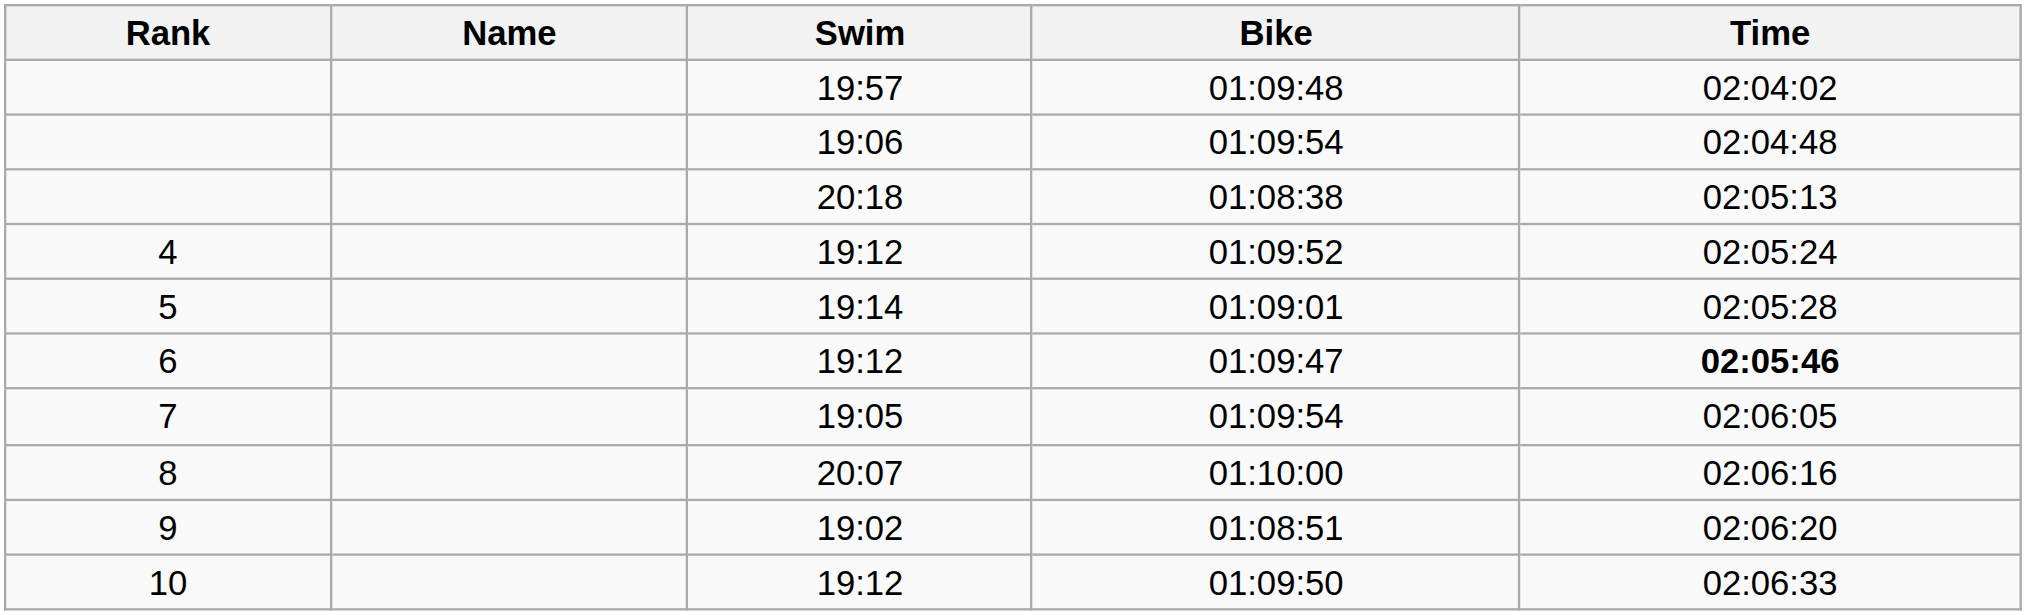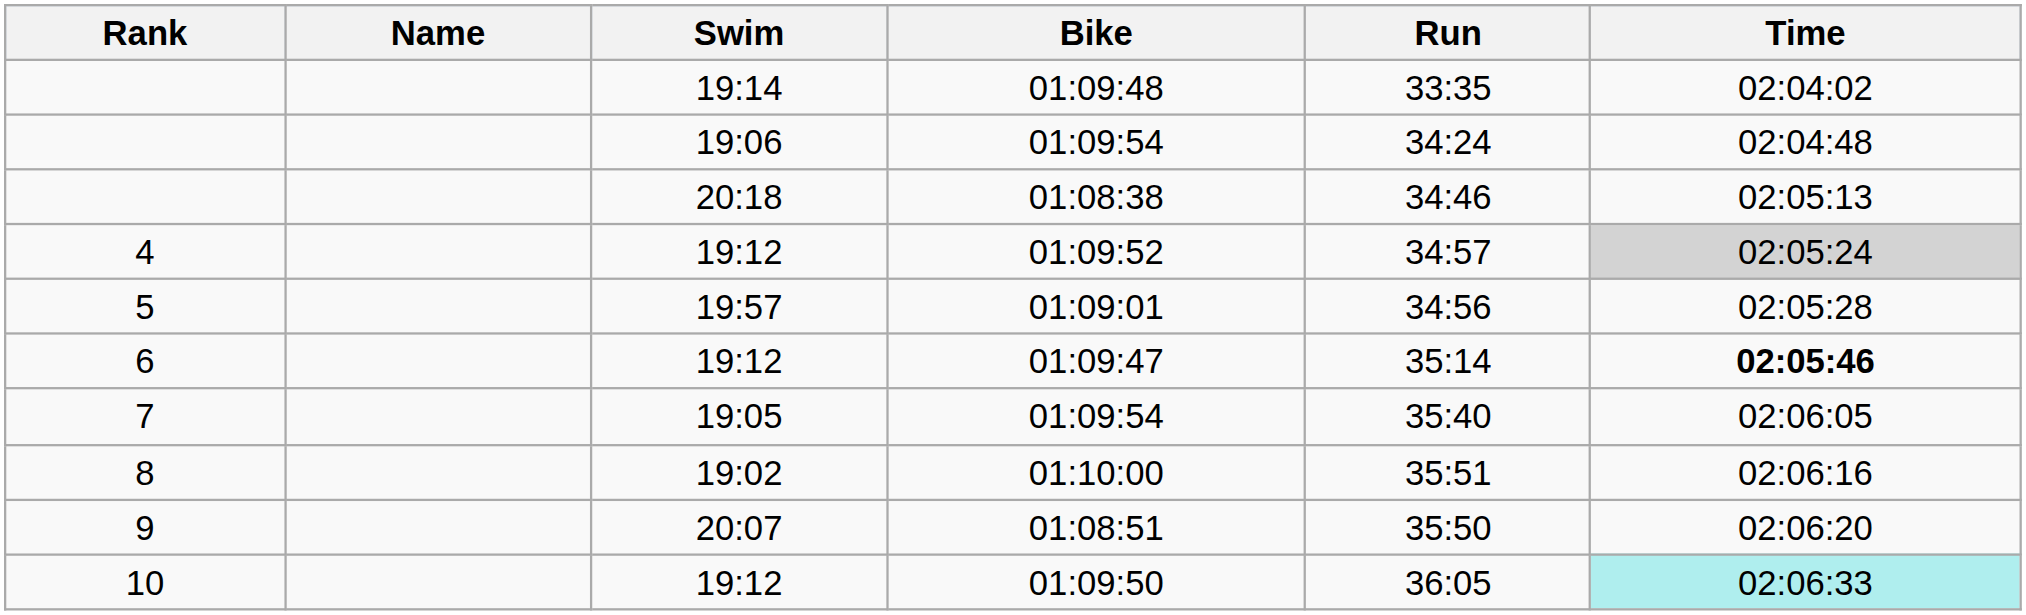+ column: Run | 33:35 | 34:24 | 34:46 | 34:57 | 34:56 | 35:14 | 35:40 | 35:51 | 35:50 | 36:05
01:09:48 | Swim: 19:57 -> 19:14
01:09:52 | Time: no background -> lightgrey background
01:09:01 | Swim: 19:14 -> 19:57
01:10:00 | Swim: 20:07 -> 19:02
01:08:51 | Swim: 19:02 -> 20:07
01:09:50 | Time: no background -> paleturquoise background
